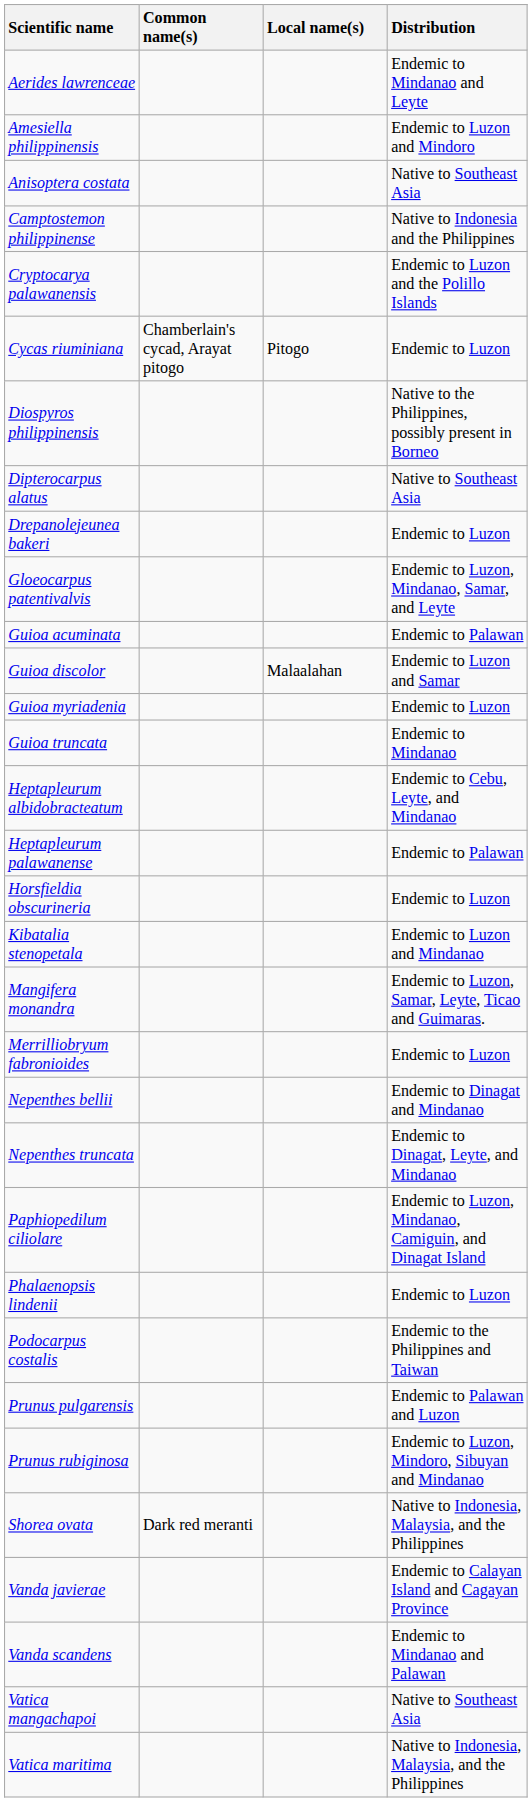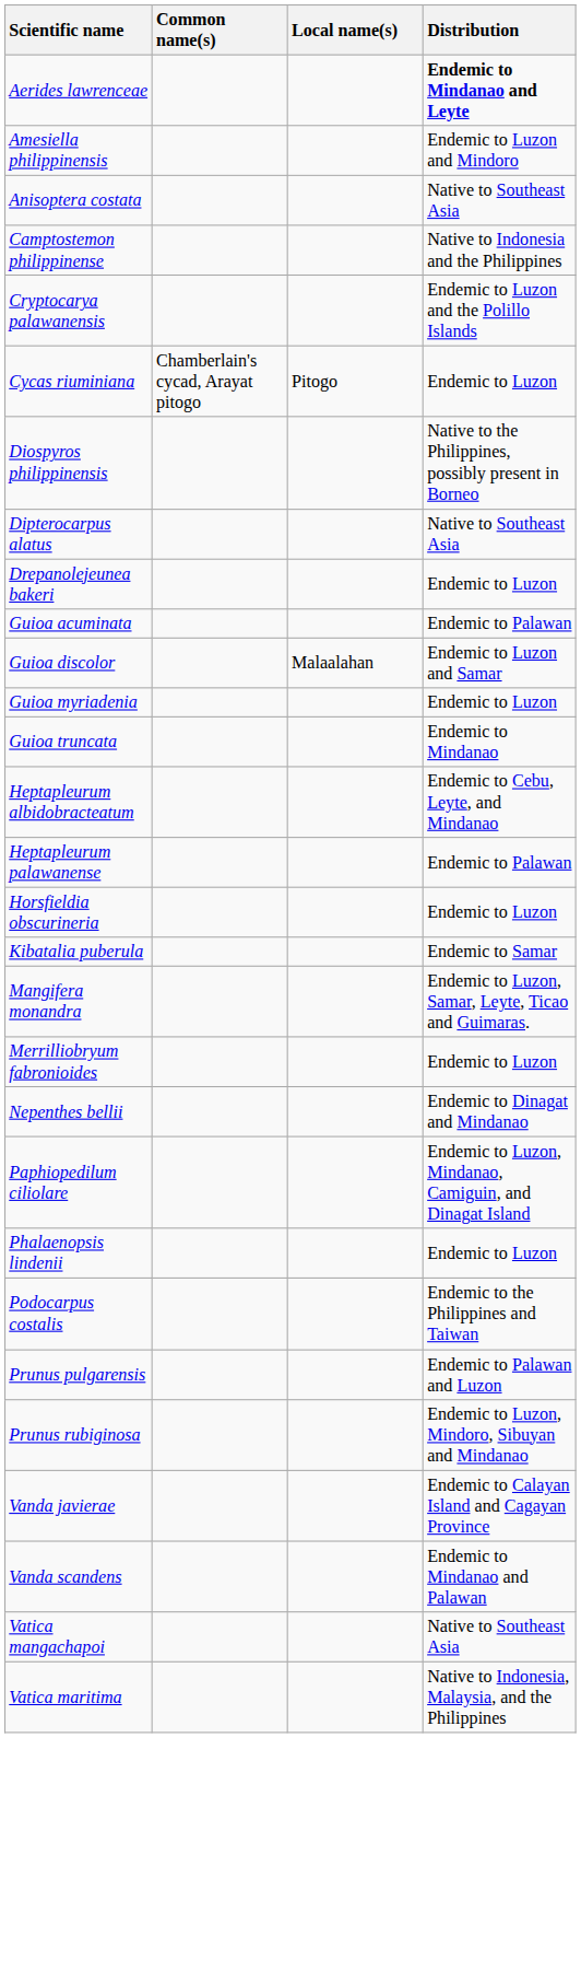Aerides lawrenceae | Distribution: normal -> bold
- row: Gloeocarpus patentivalvis | Endemic to Luzon, Mindanao, Samar, and Leyte
+ row: Kibatalia puberula | Endemic to Samar
- row: Kibatalia stenopetala | Endemic to Luzon and Mindanao
- row: Nepenthes truncata | Endemic to Dinagat, Leyte, and Mindanao
- row: Shorea ovata | Dark red meranti | Native to Indonesia, Malaysia, and the Philippines
